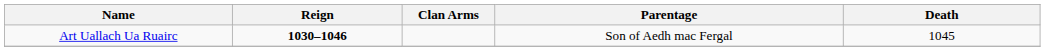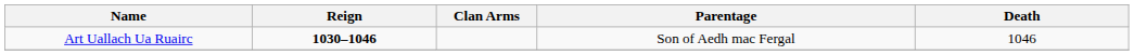Art Uallach Ua Ruairc | Death: 1045 -> 1046
